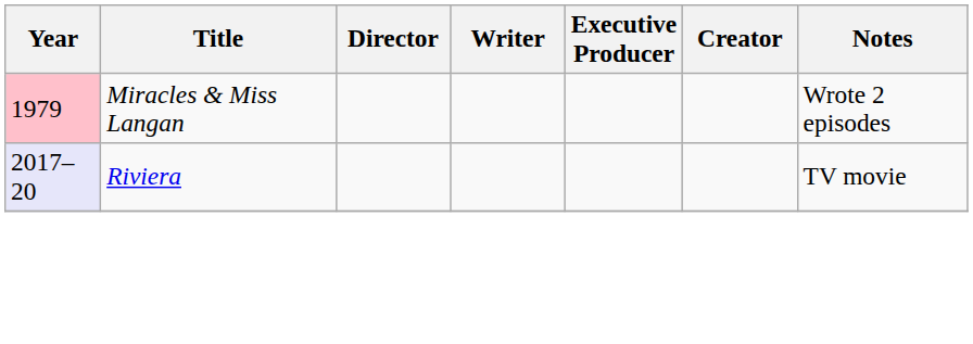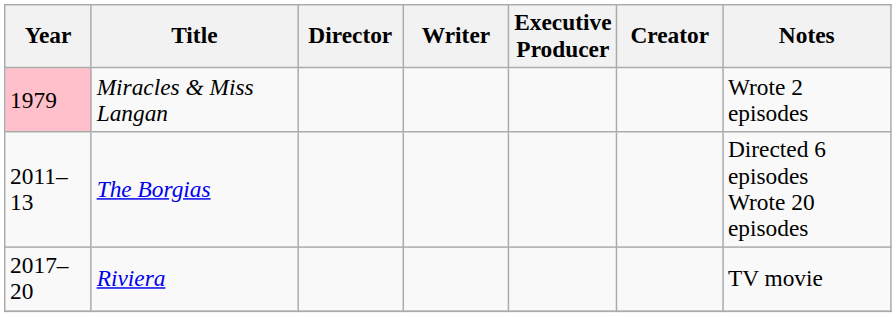+ row: 2011–13 | The Borgias | Directed 6 episodes Wrote 20 episodes
Riviera | Year: lavender background -> no background
